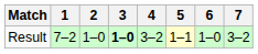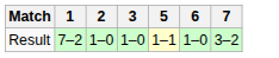- column: 4 | 3–2
Result | 3: bold -> normal
